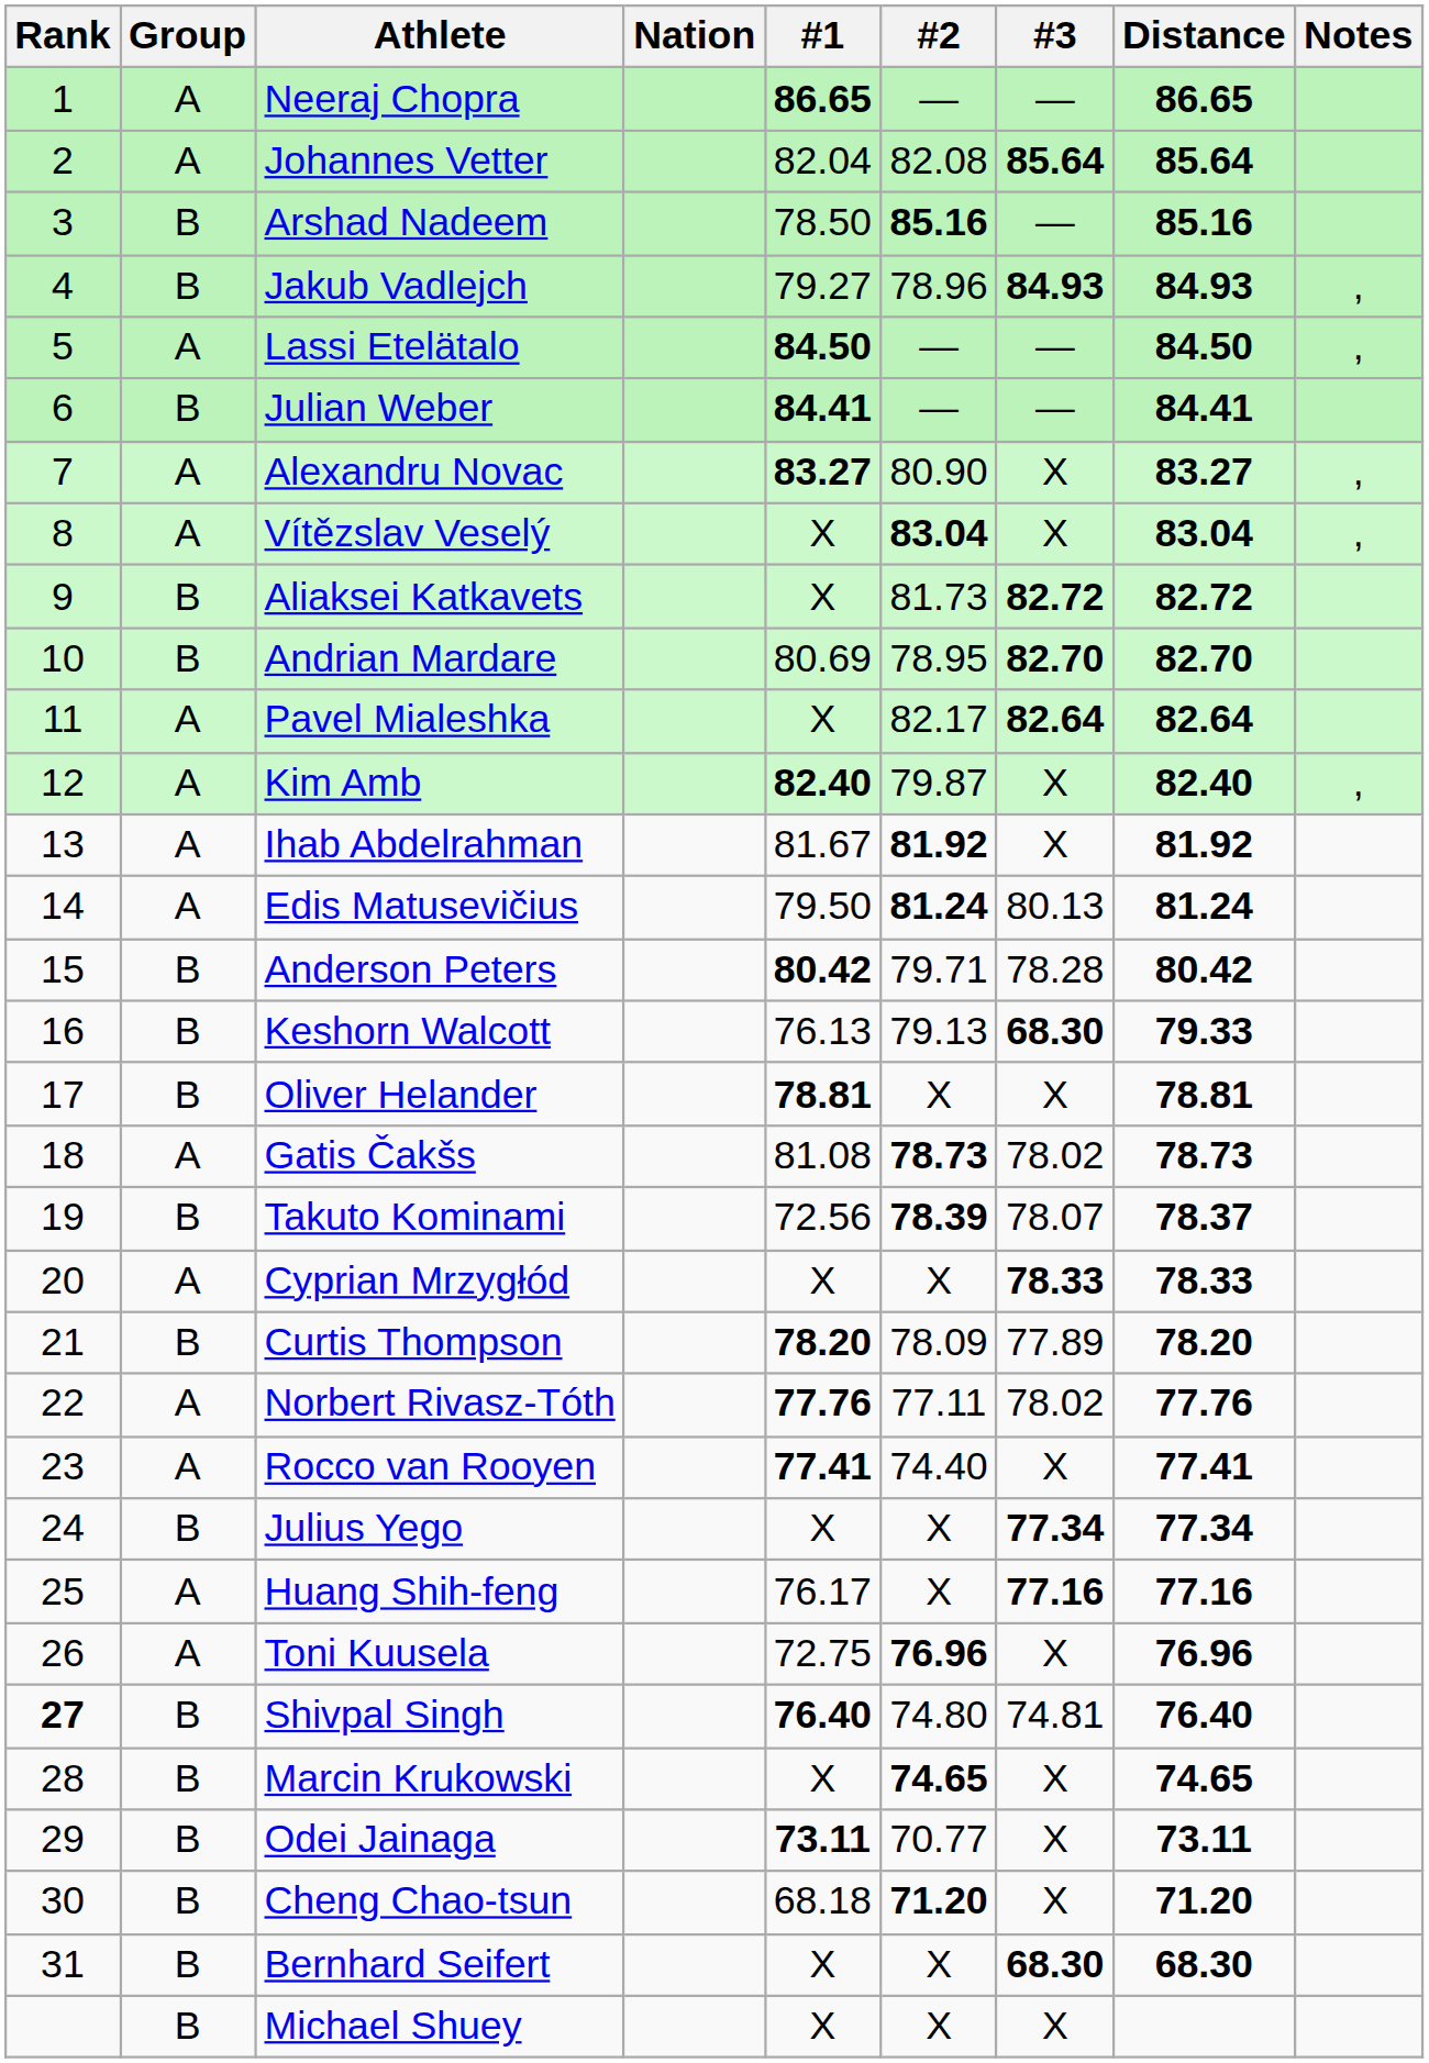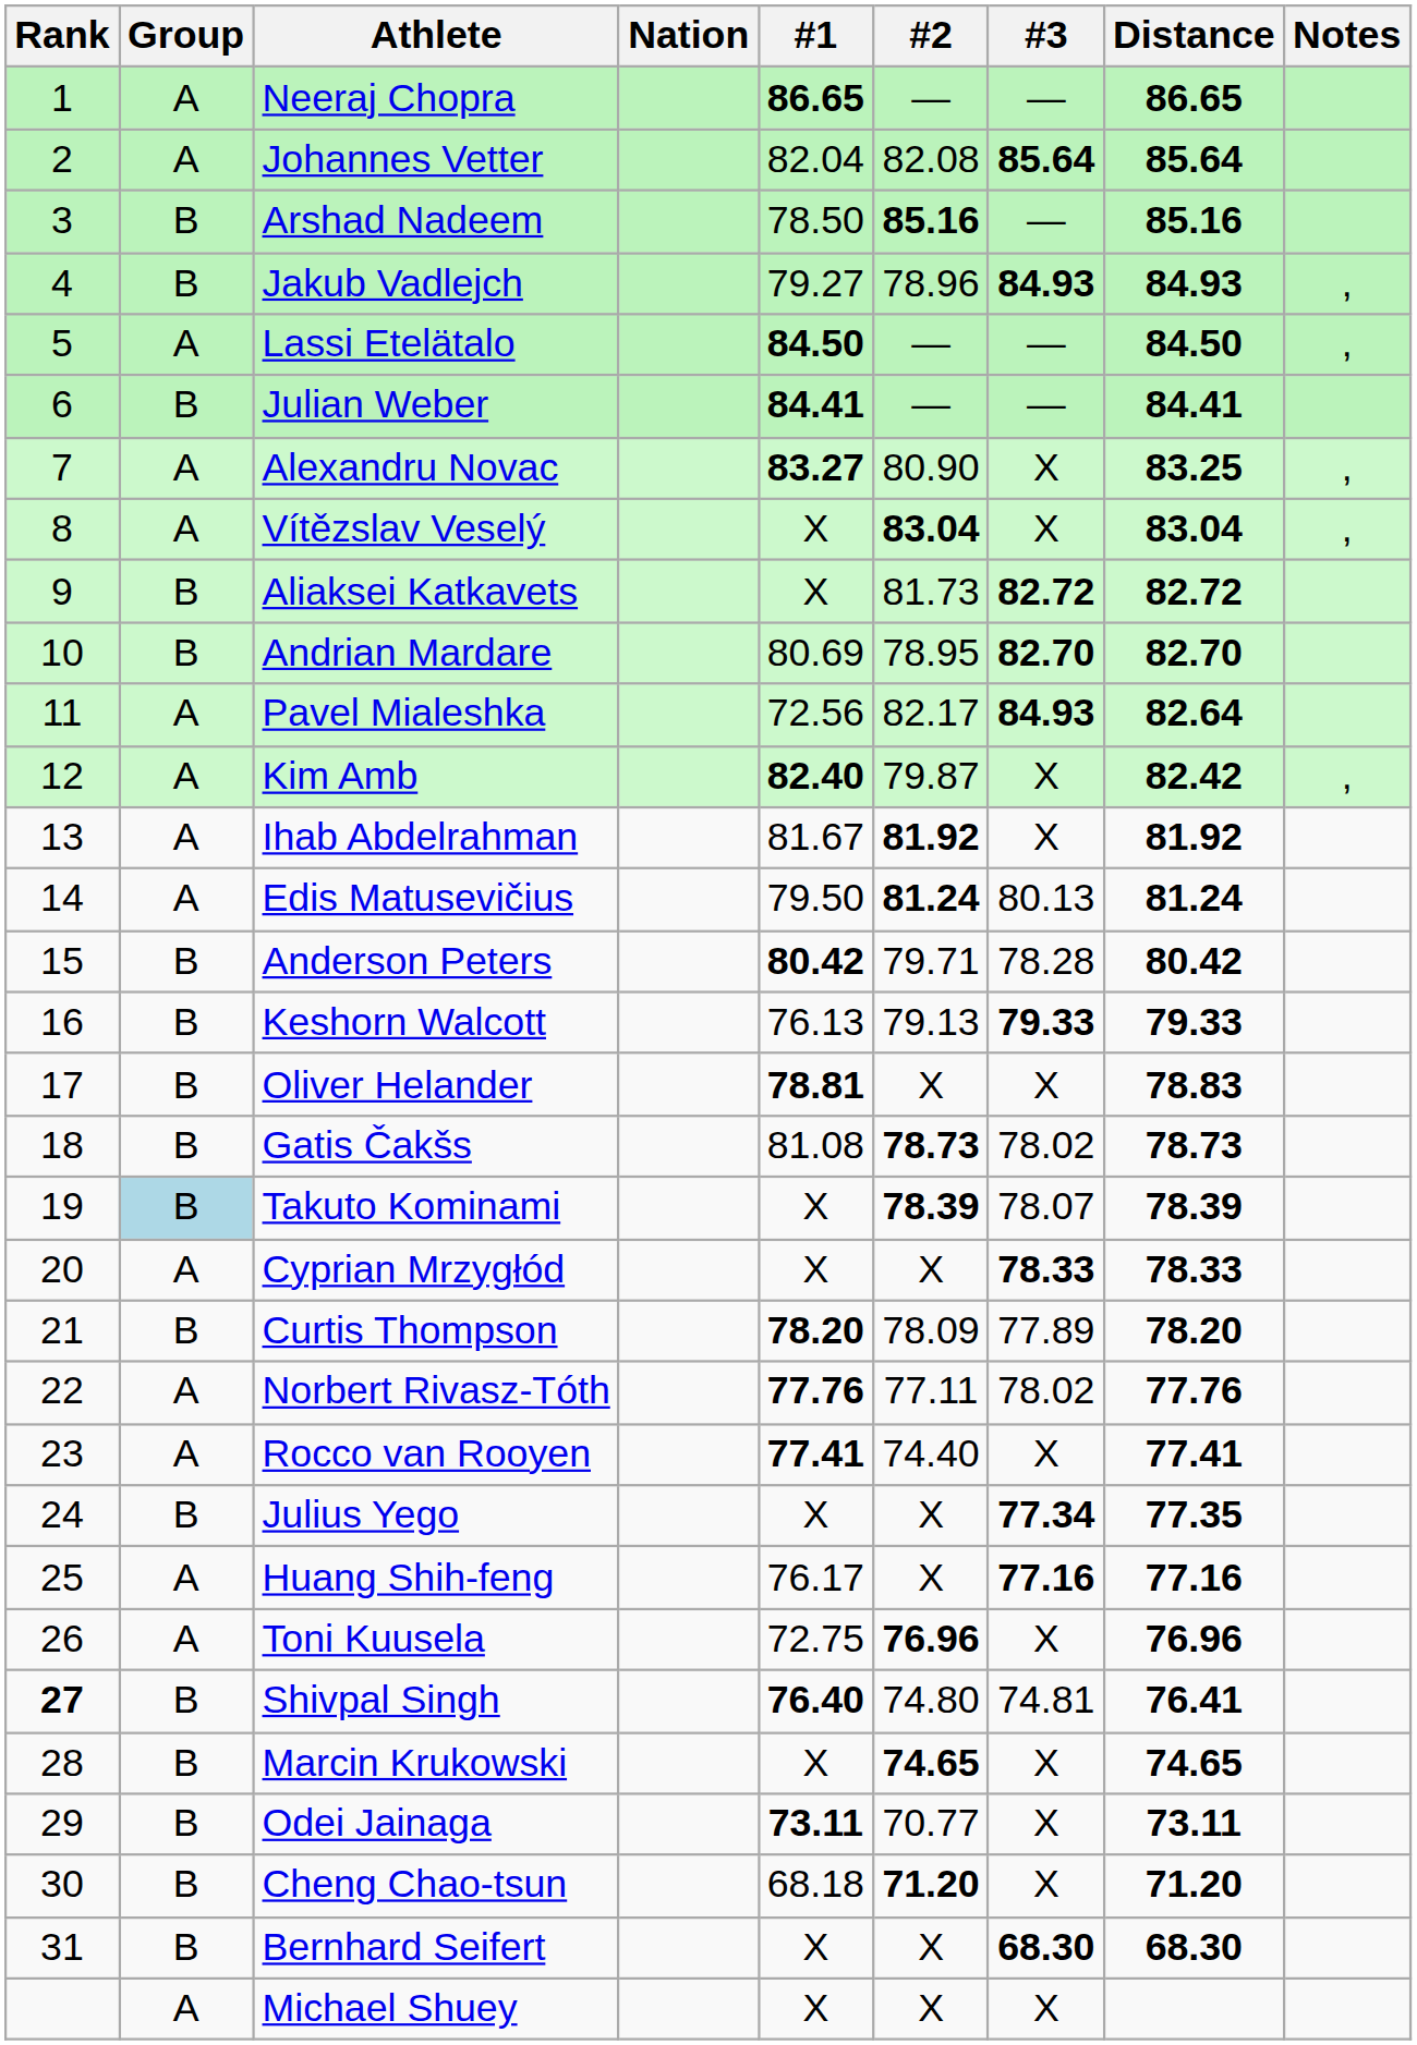Alexandru Novac | Distance: 83.27 -> 83.25
Pavel Mialeshka | #1: X -> 72.56
Pavel Mialeshka | #3: 82.64 -> 84.93
Kim Amb | Distance: 82.40 -> 82.42
Keshorn Walcott | #3: 68.30 -> 79.33
Oliver Helander | Distance: 78.81 -> 78.83
Gatis Čakšs | Group: A -> B
Takuto Kominami | Group: no background -> lightblue background
Takuto Kominami | #1: 72.56 -> X
Takuto Kominami | Distance: 78.37 -> 78.39
Julius Yego | Distance: 77.34 -> 77.35
Shivpal Singh | Distance: 76.40 -> 76.41
Michael Shuey | Group: B -> A
